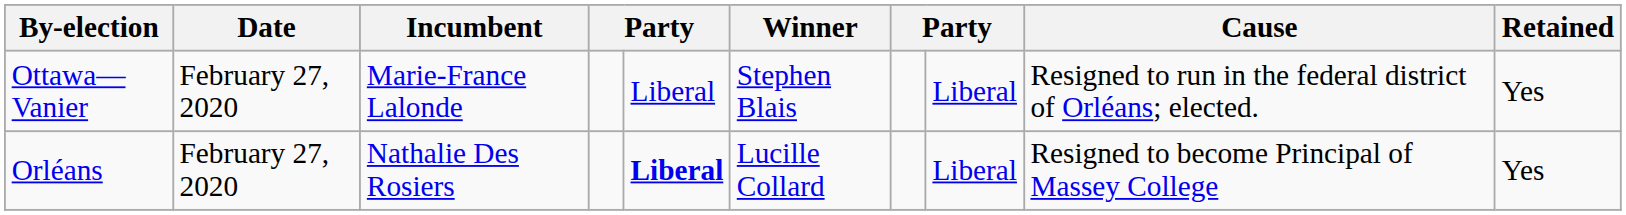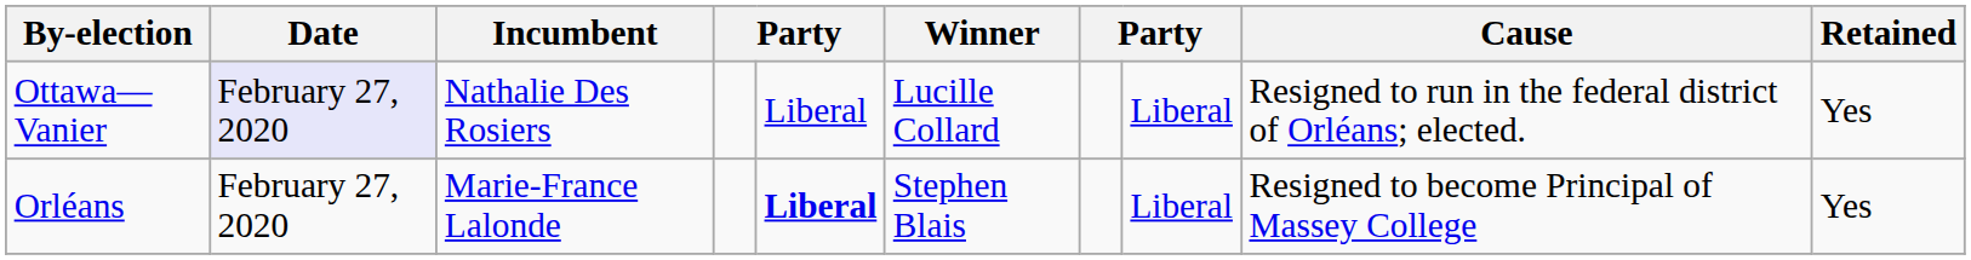Ottawa—Vanier | Date: no background -> lavender background
Ottawa—Vanier | Incumbent: Marie-France Lalonde -> Nathalie Des Rosiers
Ottawa—Vanier | Winner: Stephen Blais -> Lucille Collard
Orléans | Incumbent: Nathalie Des Rosiers -> Marie-France Lalonde
Orléans | Winner: Lucille Collard -> Stephen Blais
